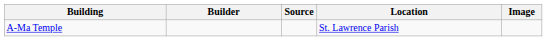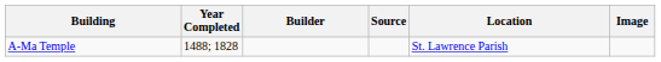+ column: Year Completed | 1488; 1828
